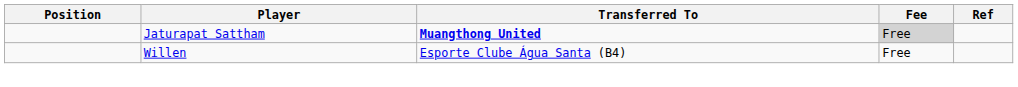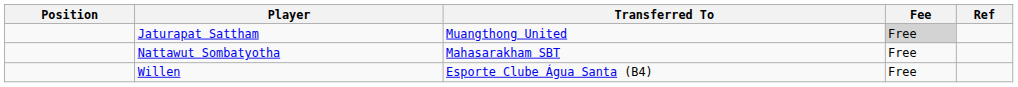Jaturapat Sattham | Transferred To: bold -> normal
+ row: Nattawut Sombatyotha | Mahasarakham SBT | Free
